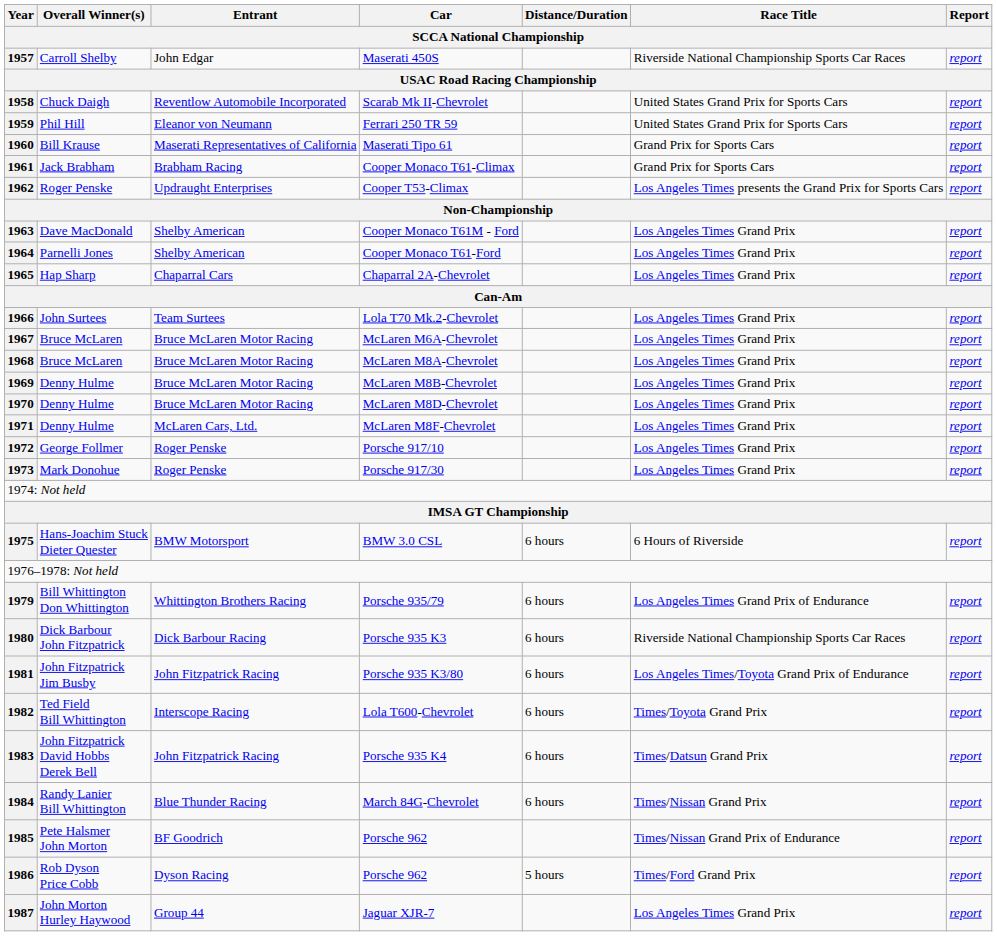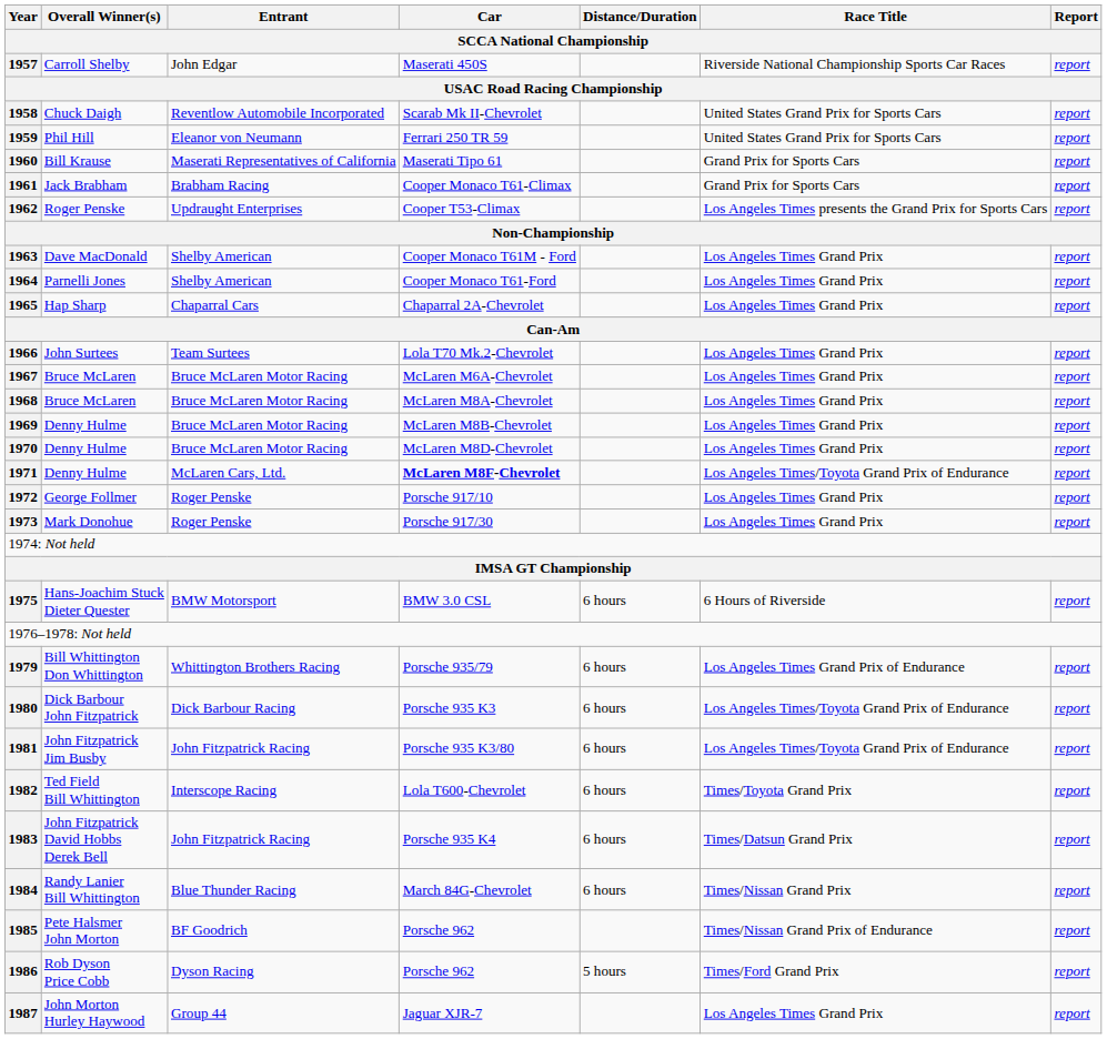1971 | Car: normal -> bold
1971 | Race Title: Los Angeles Times Grand Prix -> Los Angeles Times/Toyota Grand Prix of Endurance
1980 | Race Title: Riverside National Championship Sports Car Races -> Los Angeles Times/Toyota Grand Prix of Endurance
